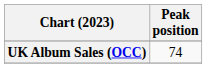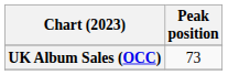UK Album Sales (OCC) | Peak position: 74 -> 73
